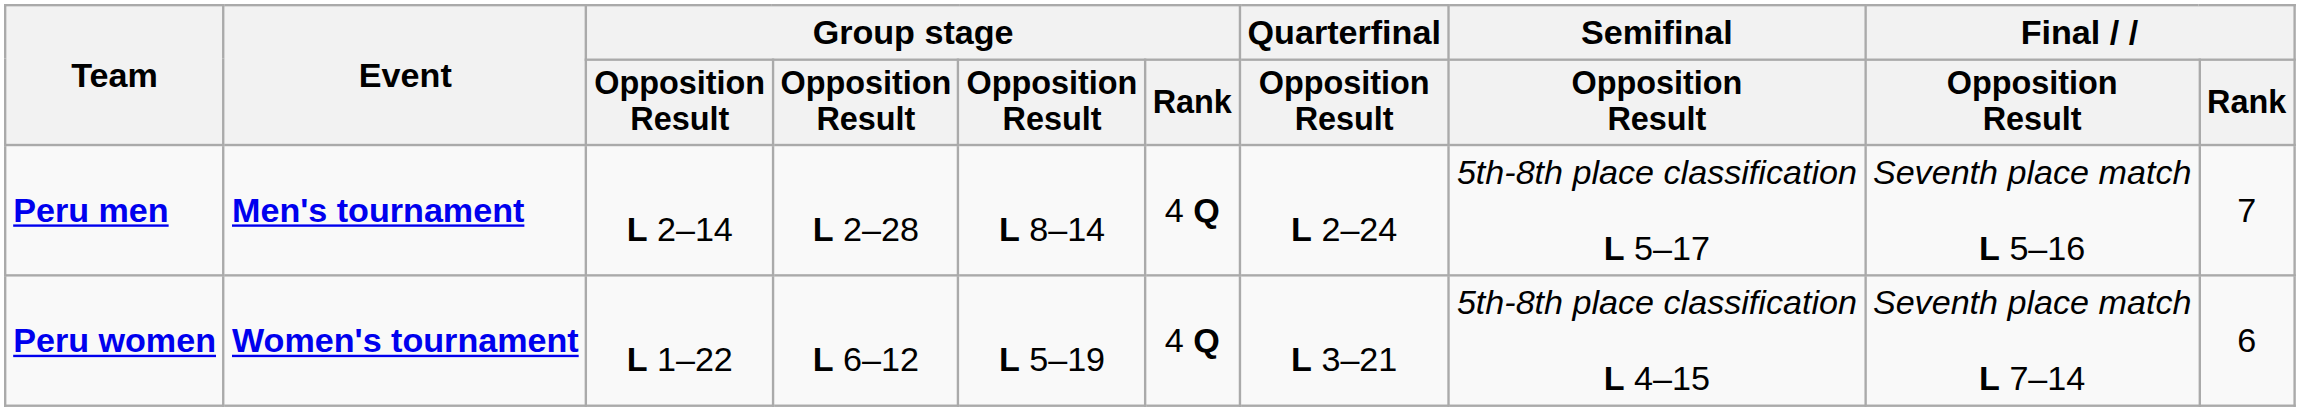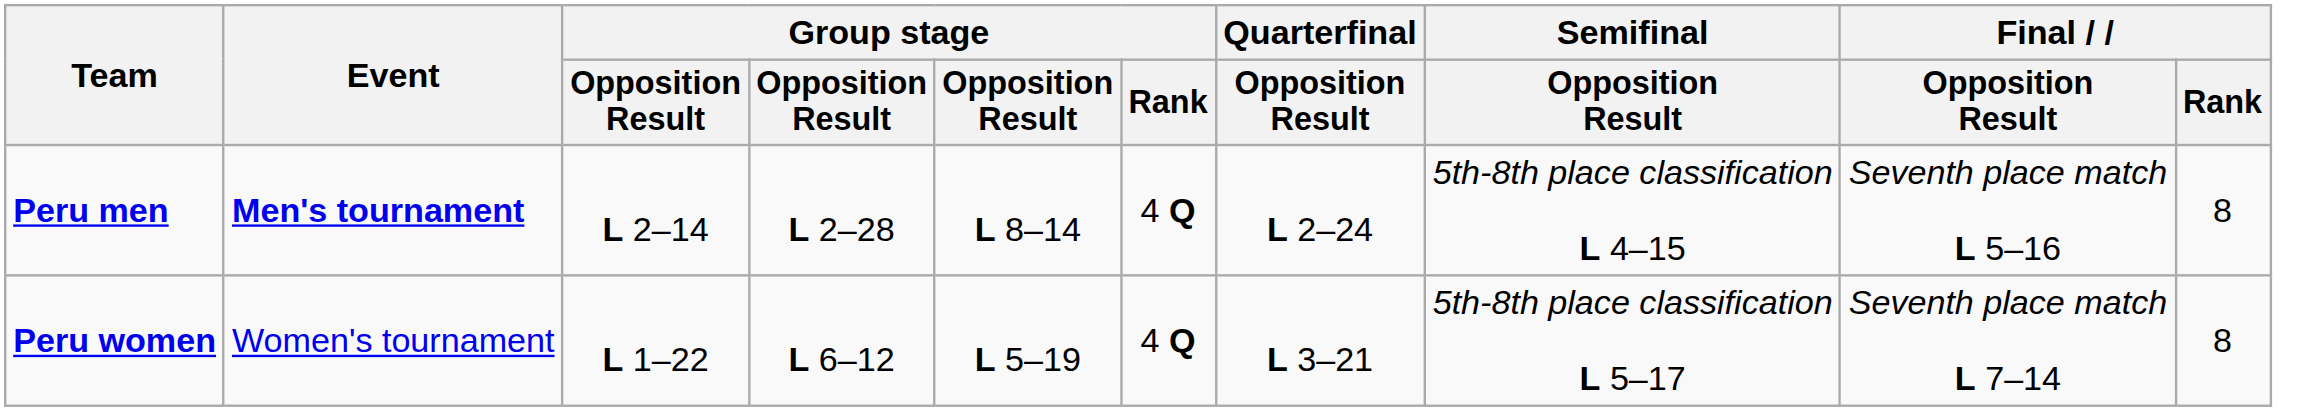Peru men | Semifinal / Opposition Result: 5th-8th place classification L 5–17 -> 5th-8th place classification L 4–15
Peru men | Final / Rank: 7 -> 8
Peru women | Event: bold -> normal
Peru women | Semifinal / Opposition Result: 5th-8th place classification L 4–15 -> 5th-8th place classification L 5–17
Peru women | Final / Rank: 6 -> 8
